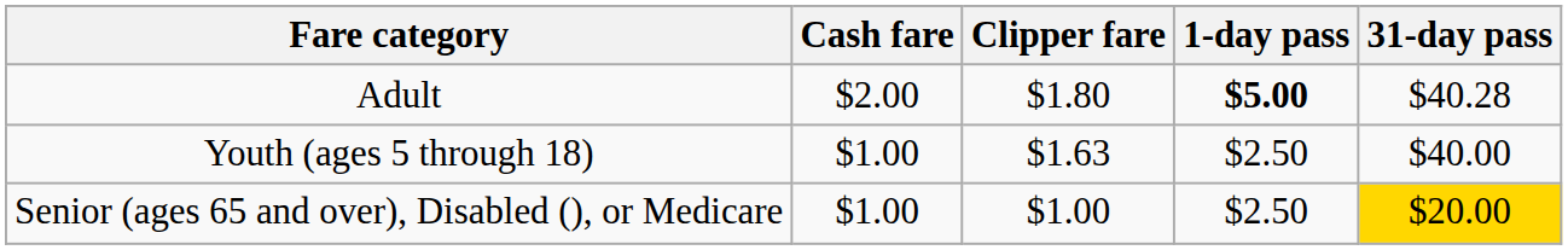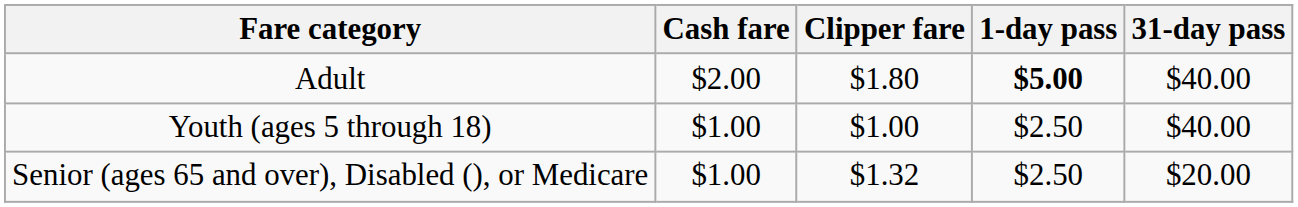Adult | 31-day pass: $40.28 -> $40.00
Youth (ages 5 through 18) | Clipper fare: $1.63 -> $1.00
Senior (ages 65 and over), Disabled (), or Medicare | Clipper fare: $1.00 -> $1.32
Senior (ages 65 and over), Disabled (), or Medicare | 31-day pass: gold background -> no background
